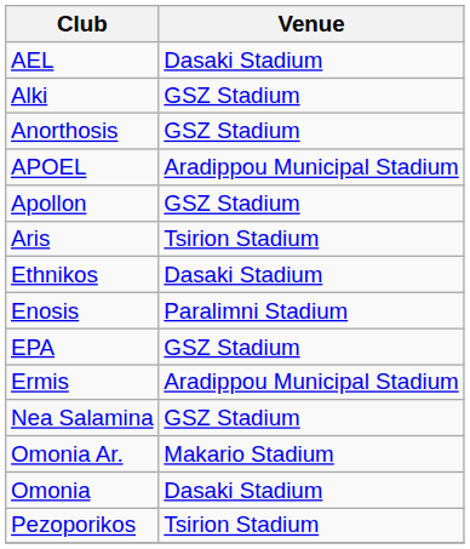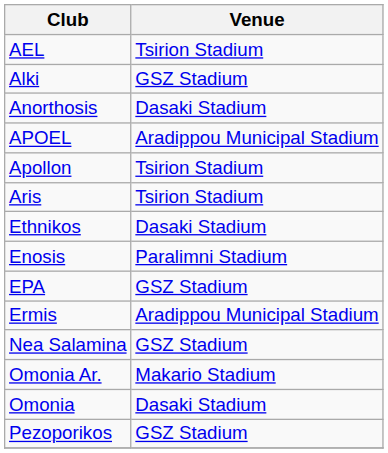AEL | Venue: Dasaki Stadium -> Tsirion Stadium
Anorthosis | Venue: GSZ Stadium -> Dasaki Stadium
Apollon | Venue: GSZ Stadium -> Tsirion Stadium
Pezoporikos | Venue: Tsirion Stadium -> GSZ Stadium
